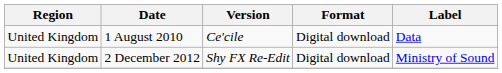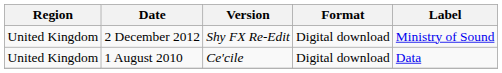rows swapped: 1 August 2010 <-> 2 December 2012
